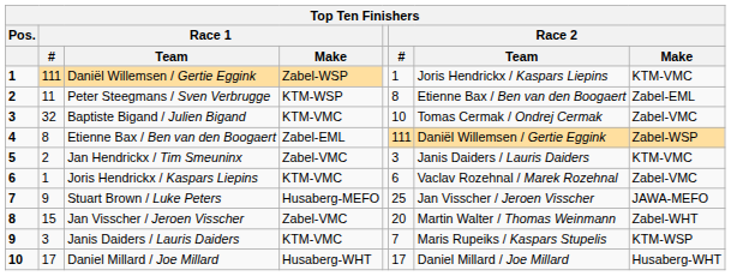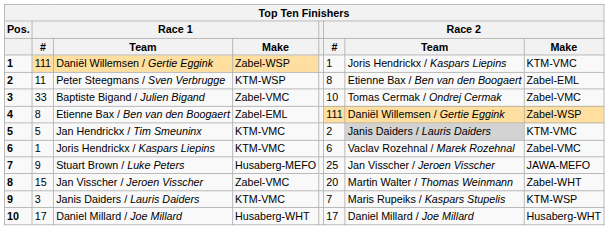Baptiste Bigand / Julien Bigand | Race 1 / #: 32 -> 33
Baptiste Bigand / Julien Bigand | Race 1 / Make: KTM-VMC -> Zabel-VMC
Jan Hendrickx / Tim Smeuninx | Race 1 / #: 2 -> 5
Jan Hendrickx / Tim Smeuninx | Race 1 / Make: Zabel-VMC -> KTM-VMC
Jan Hendrickx / Tim Smeuninx | Race 2 / #: 3 -> 2
Jan Hendrickx / Tim Smeuninx | Race 2 / Team: no background -> lightgrey background
